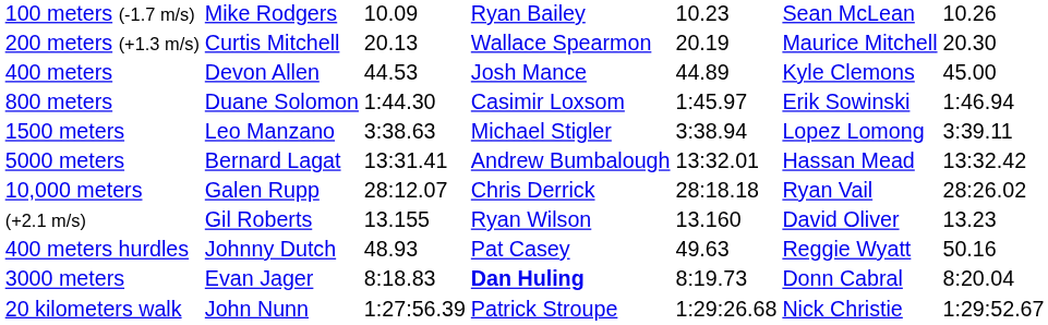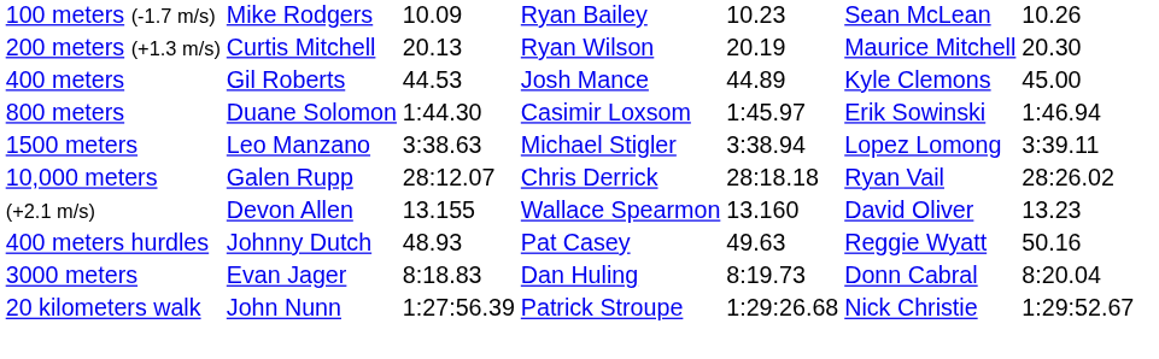200 meters (+1.3 m/s) | column 4: Wallace Spearmon -> Ryan Wilson
400 meters | column 2: Devon Allen -> Gil Roberts
- row: 5000 meters | Bernard Lagat | 13:31.41 | Andrew Bumbalough | 13:32.01 | Hassan Mead | 13:32.42
(+2.1 m/s) | column 2: Gil Roberts -> Devon Allen
(+2.1 m/s) | column 4: Ryan Wilson -> Wallace Spearmon
3000 meters | column 4: bold -> normal
